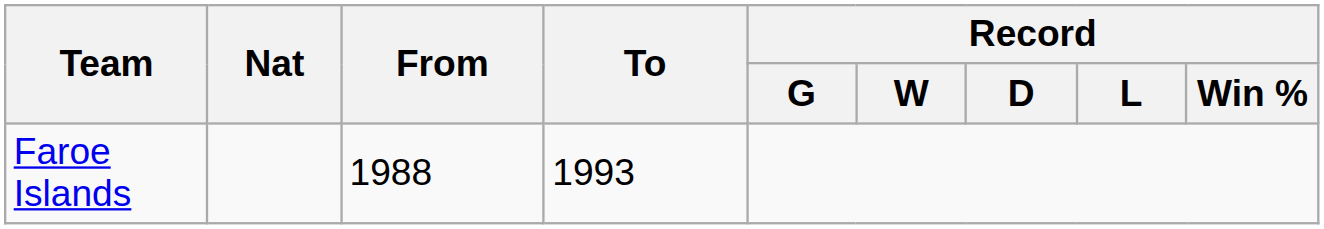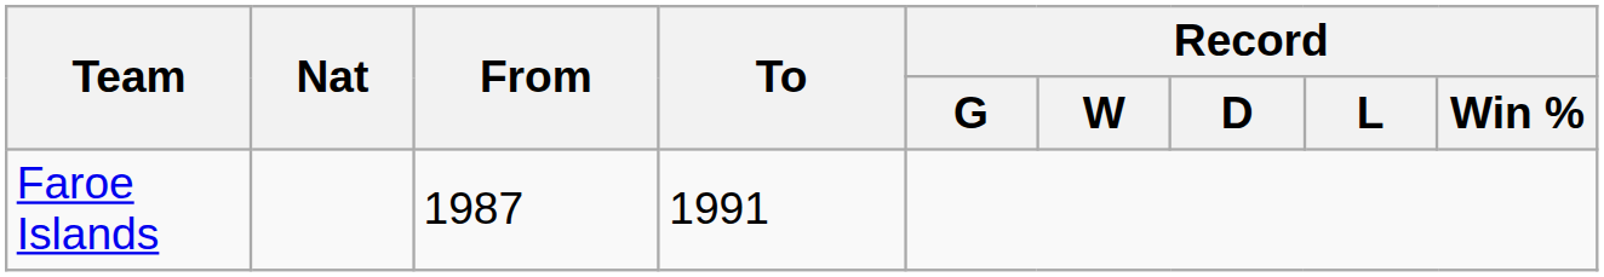Faroe Islands | From: 1988 -> 1987
Faroe Islands | To: 1993 -> 1991
